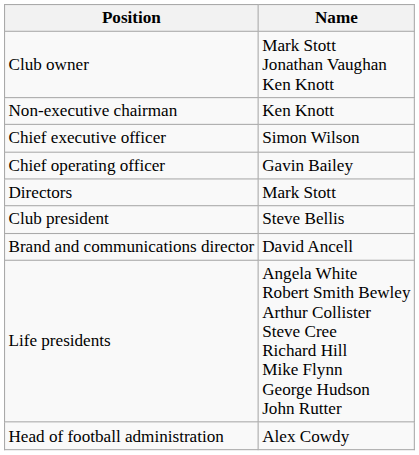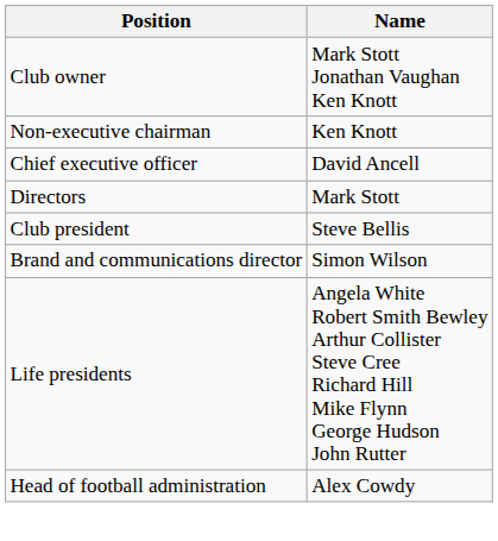Chief executive officer | Name: Simon Wilson -> David Ancell
- row: Chief operating officer | Gavin Bailey
Brand and communications director | Name: David Ancell -> Simon Wilson
